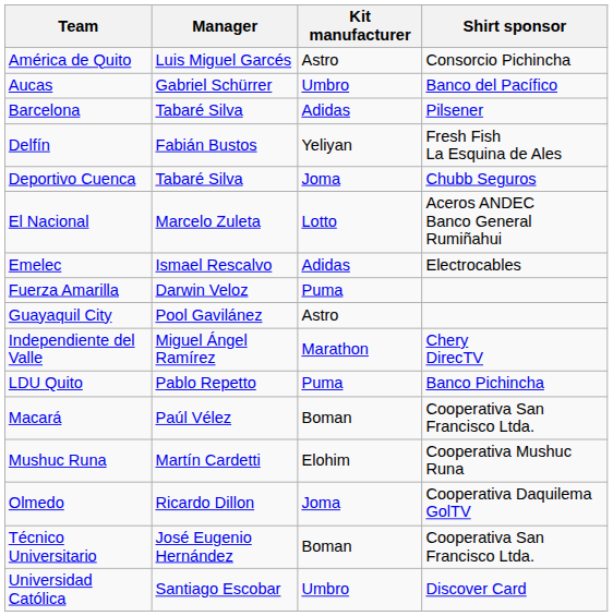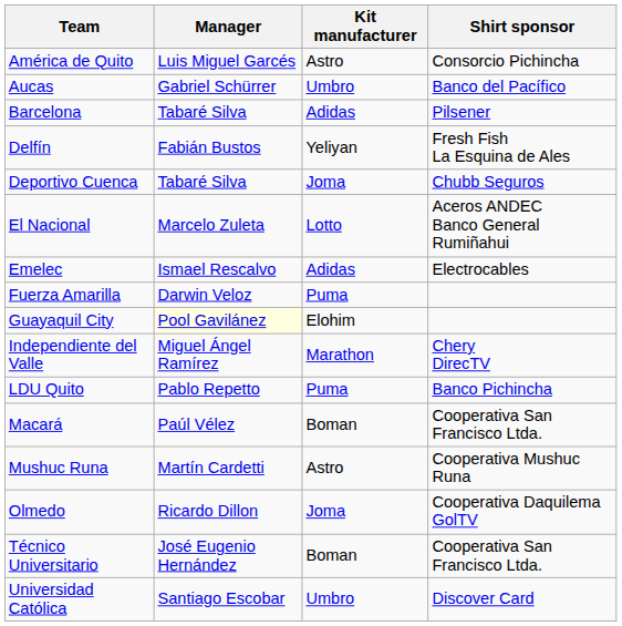Guayaquil City | Manager: no background -> lightyellow background
Guayaquil City | Kit manufacturer: Astro -> Elohim
Mushuc Runa | Kit manufacturer: Elohim -> Astro
